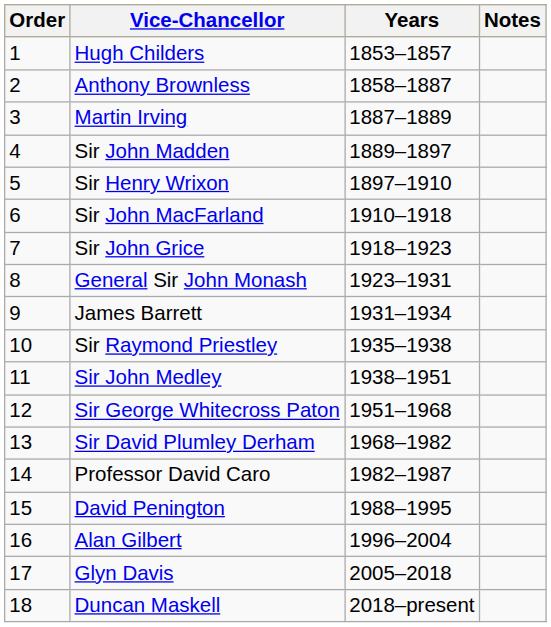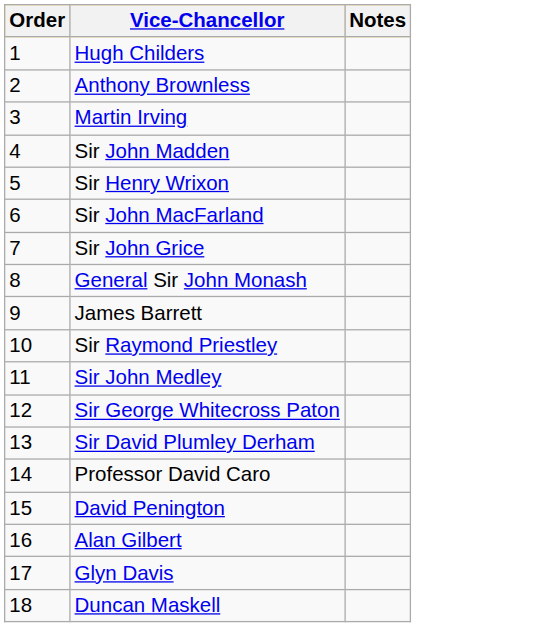- column: Years | 1853–1857 | 1858–1887 | 1887–1889 | 1889–1897 | 1897–1910 | 1910–1918 | 1918–1923 | 1923–1931 | 1931–1934 | 1935–1938 | 1938–1951 | 1951–1968 | 1968–1982 | 1982–1987 | 1988–1995 | 1996–2004 | 2005–2018 | 2018–present
